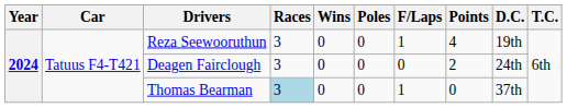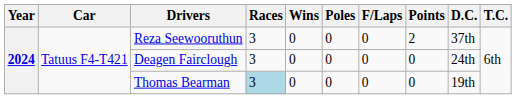Reza Seewooruthun | F/Laps: 1 -> 0
Reza Seewooruthun | Points: 4 -> 2
Reza Seewooruthun | D.C.: 19th -> 37th
Deagen Fairclough | Points: 2 -> 0
Thomas Bearman | F/Laps: 1 -> 0
Thomas Bearman | D.C.: 37th -> 19th
